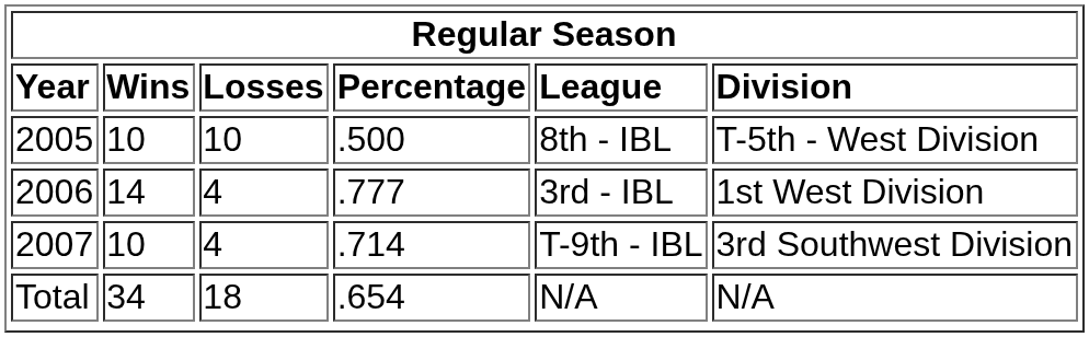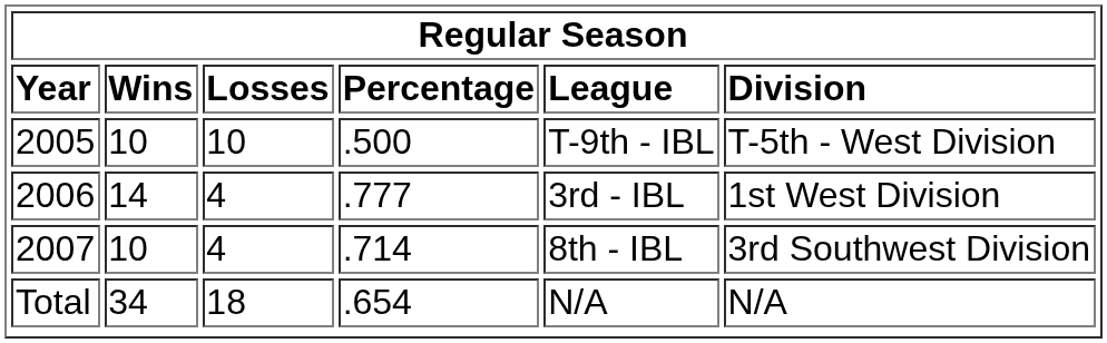2005 | column 5: 8th - IBL -> T-9th - IBL
2007 | column 5: T-9th - IBL -> 8th - IBL
